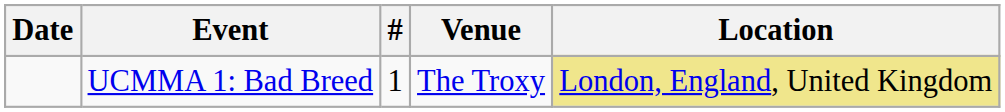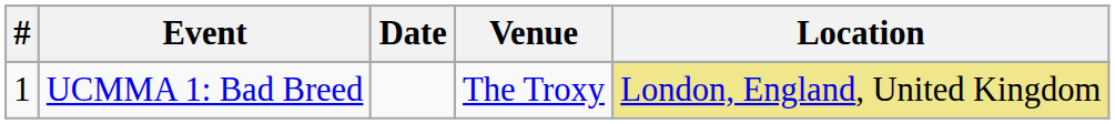columns swapped: # <-> Date
